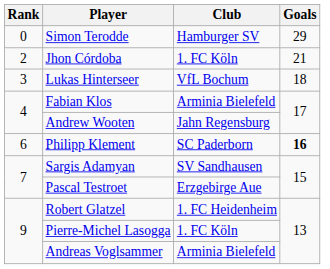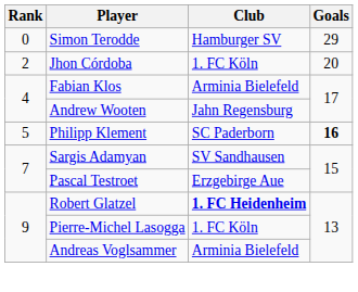Jhon Córdoba | Goals: 21 -> 20
- row: 3 | Lukas Hinterseer | VfL Bochum | 18
Philipp Klement | Rank: 6 -> 5
Robert Glatzel | Club: normal -> bold
